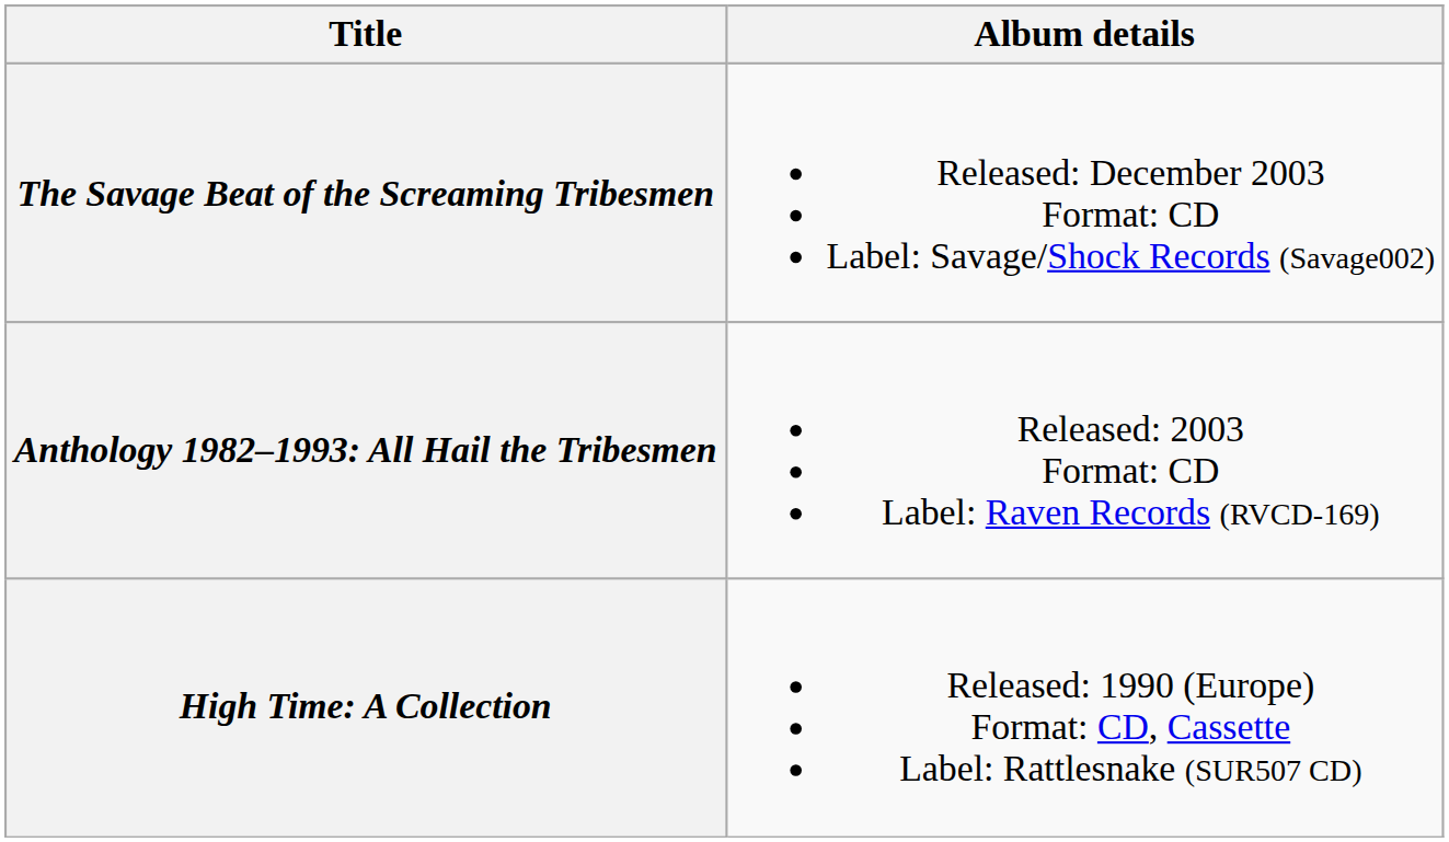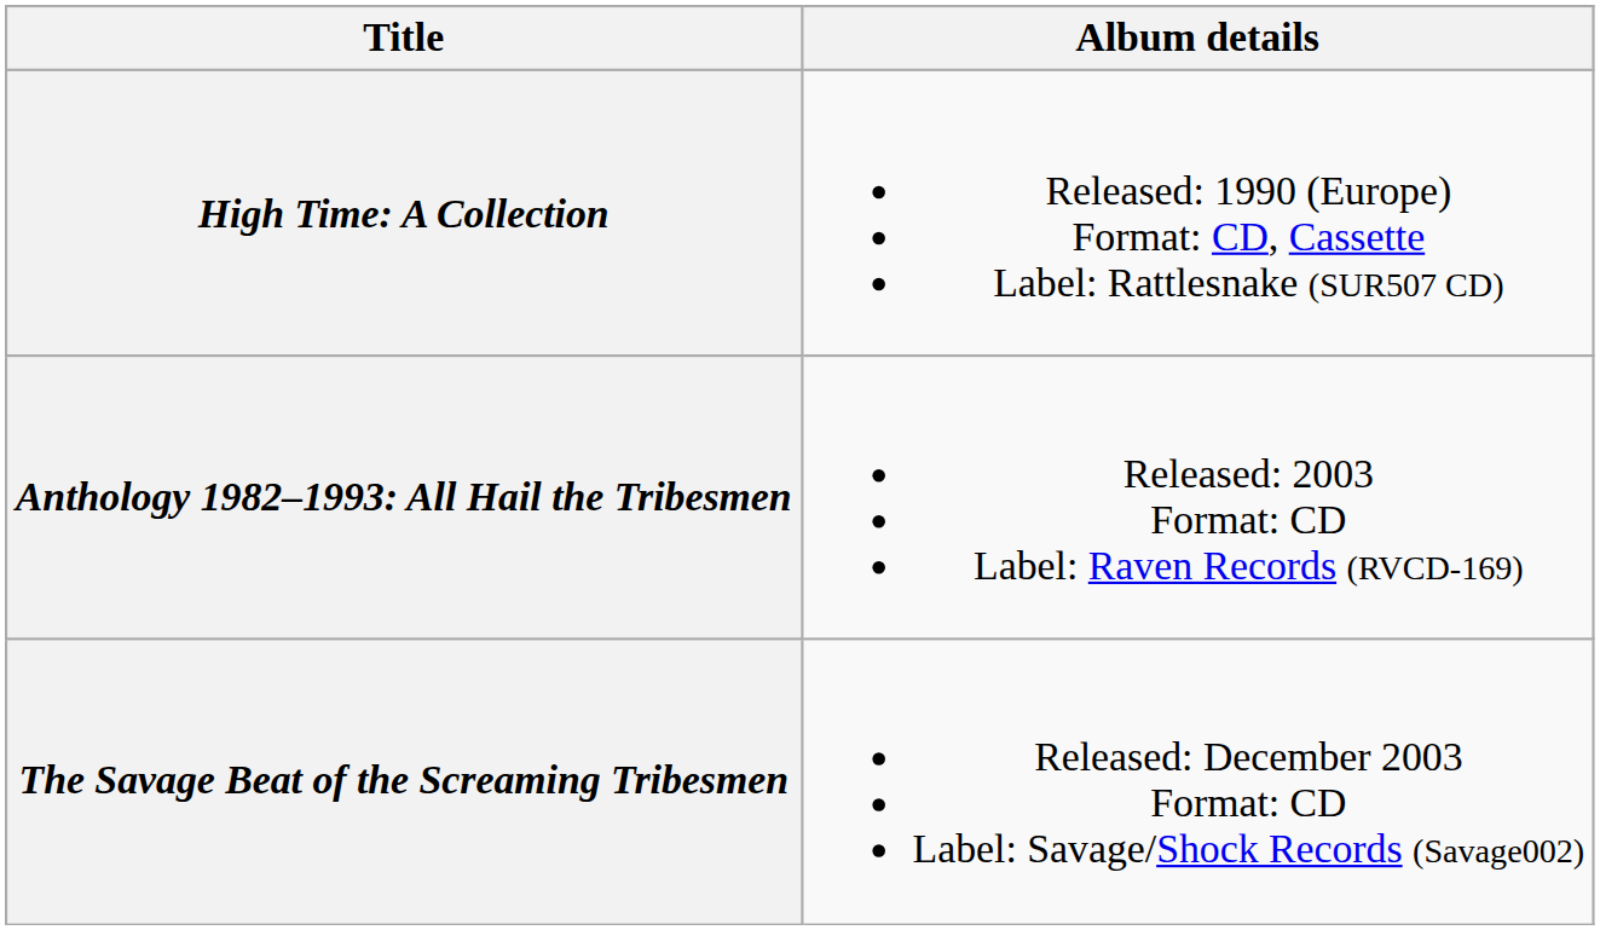rows swapped: High Time: A Collection <-> The Savage Beat of the Screaming Tribesmen
